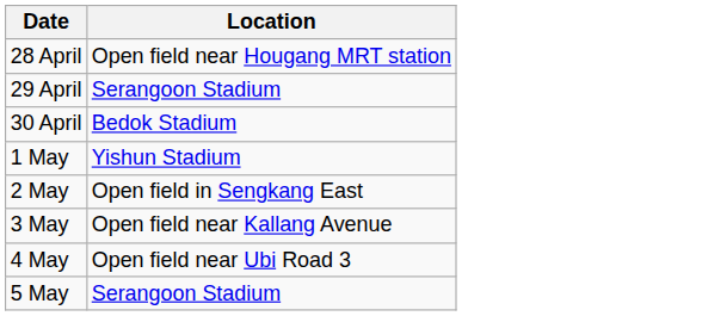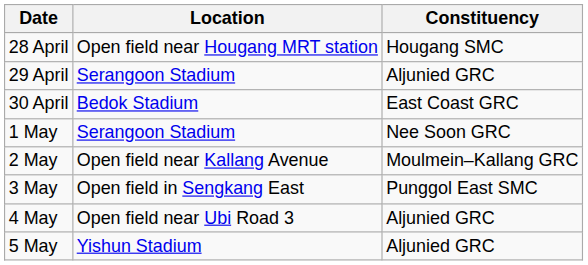+ column: Constituency | Hougang SMC | Aljunied GRC | East Coast GRC | Nee Soon GRC | Moulmein–Kallang GRC | Punggol East SMC | Aljunied GRC | Aljunied GRC
1 May | Location: Yishun Stadium -> Serangoon Stadium
2 May | Location: Open field in Sengkang East -> Open field near Kallang Avenue
3 May | Location: Open field near Kallang Avenue -> Open field in Sengkang East
5 May | Location: Serangoon Stadium -> Yishun Stadium
